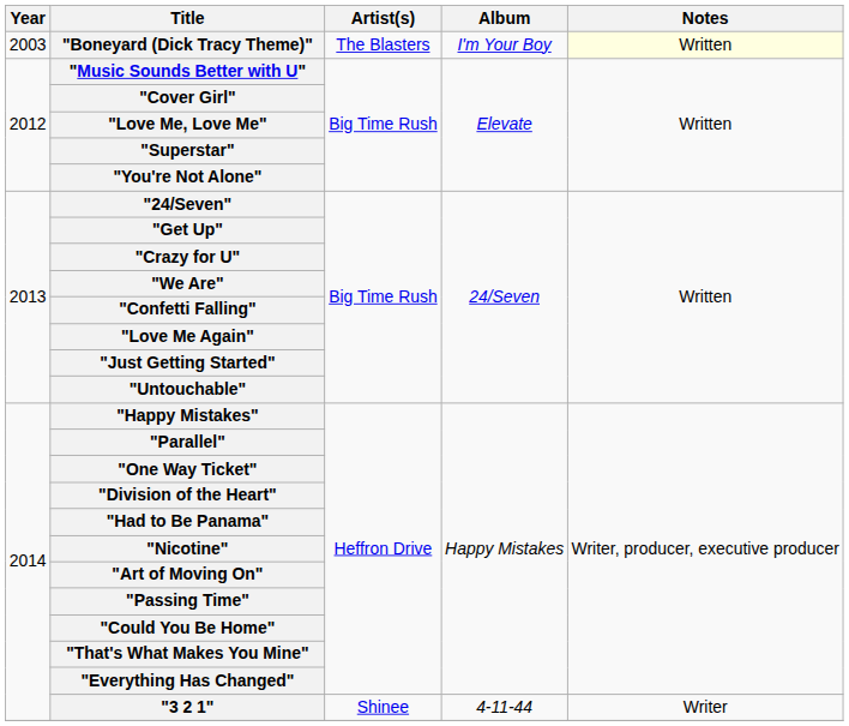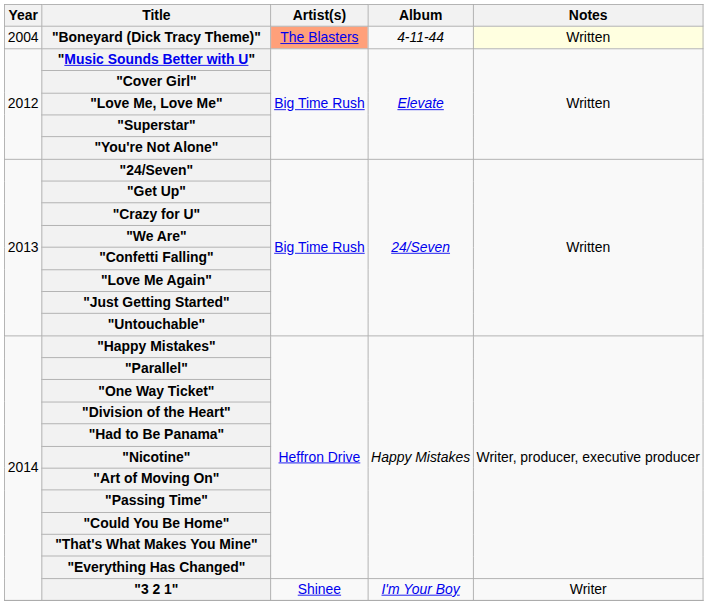"Boneyard (Dick Tracy Theme)" | Year: 2003 -> 2004
"Boneyard (Dick Tracy Theme)" | Artist(s): no background -> lightsalmon background
"Boneyard (Dick Tracy Theme)" | Album: I'm Your Boy -> 4-11-44
"3 2 1" | Album: 4-11-44 -> I'm Your Boy
